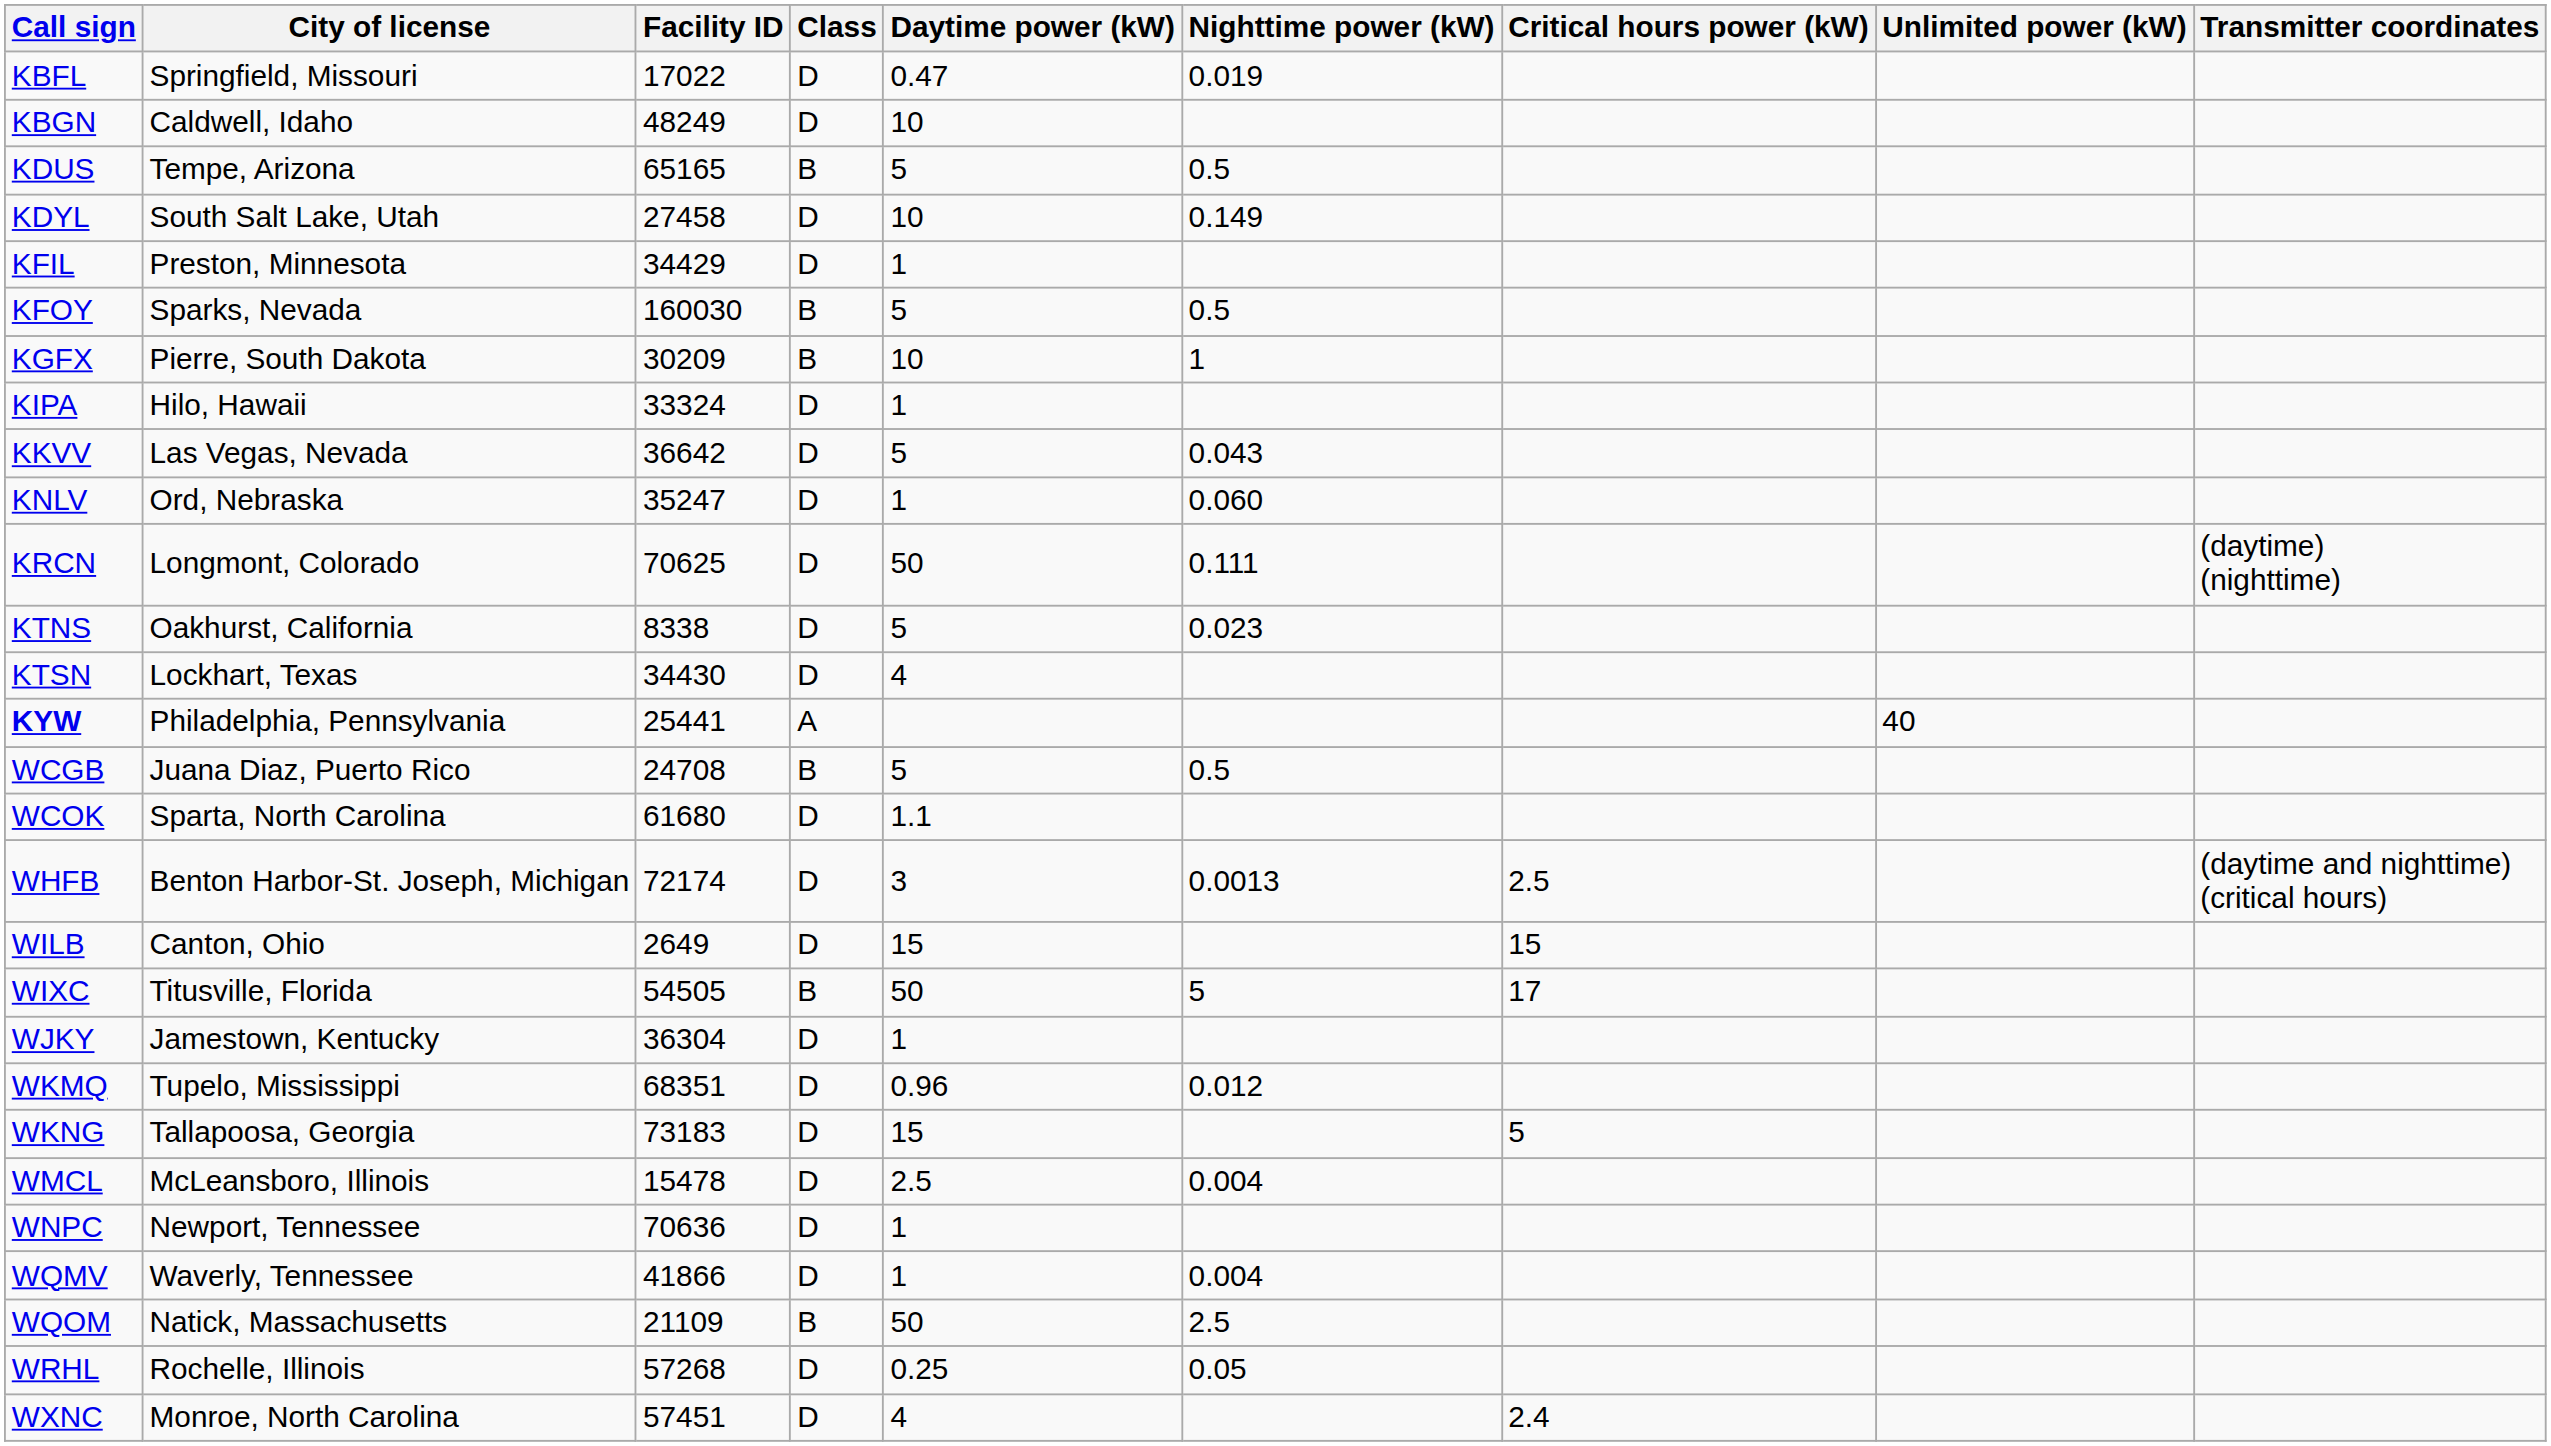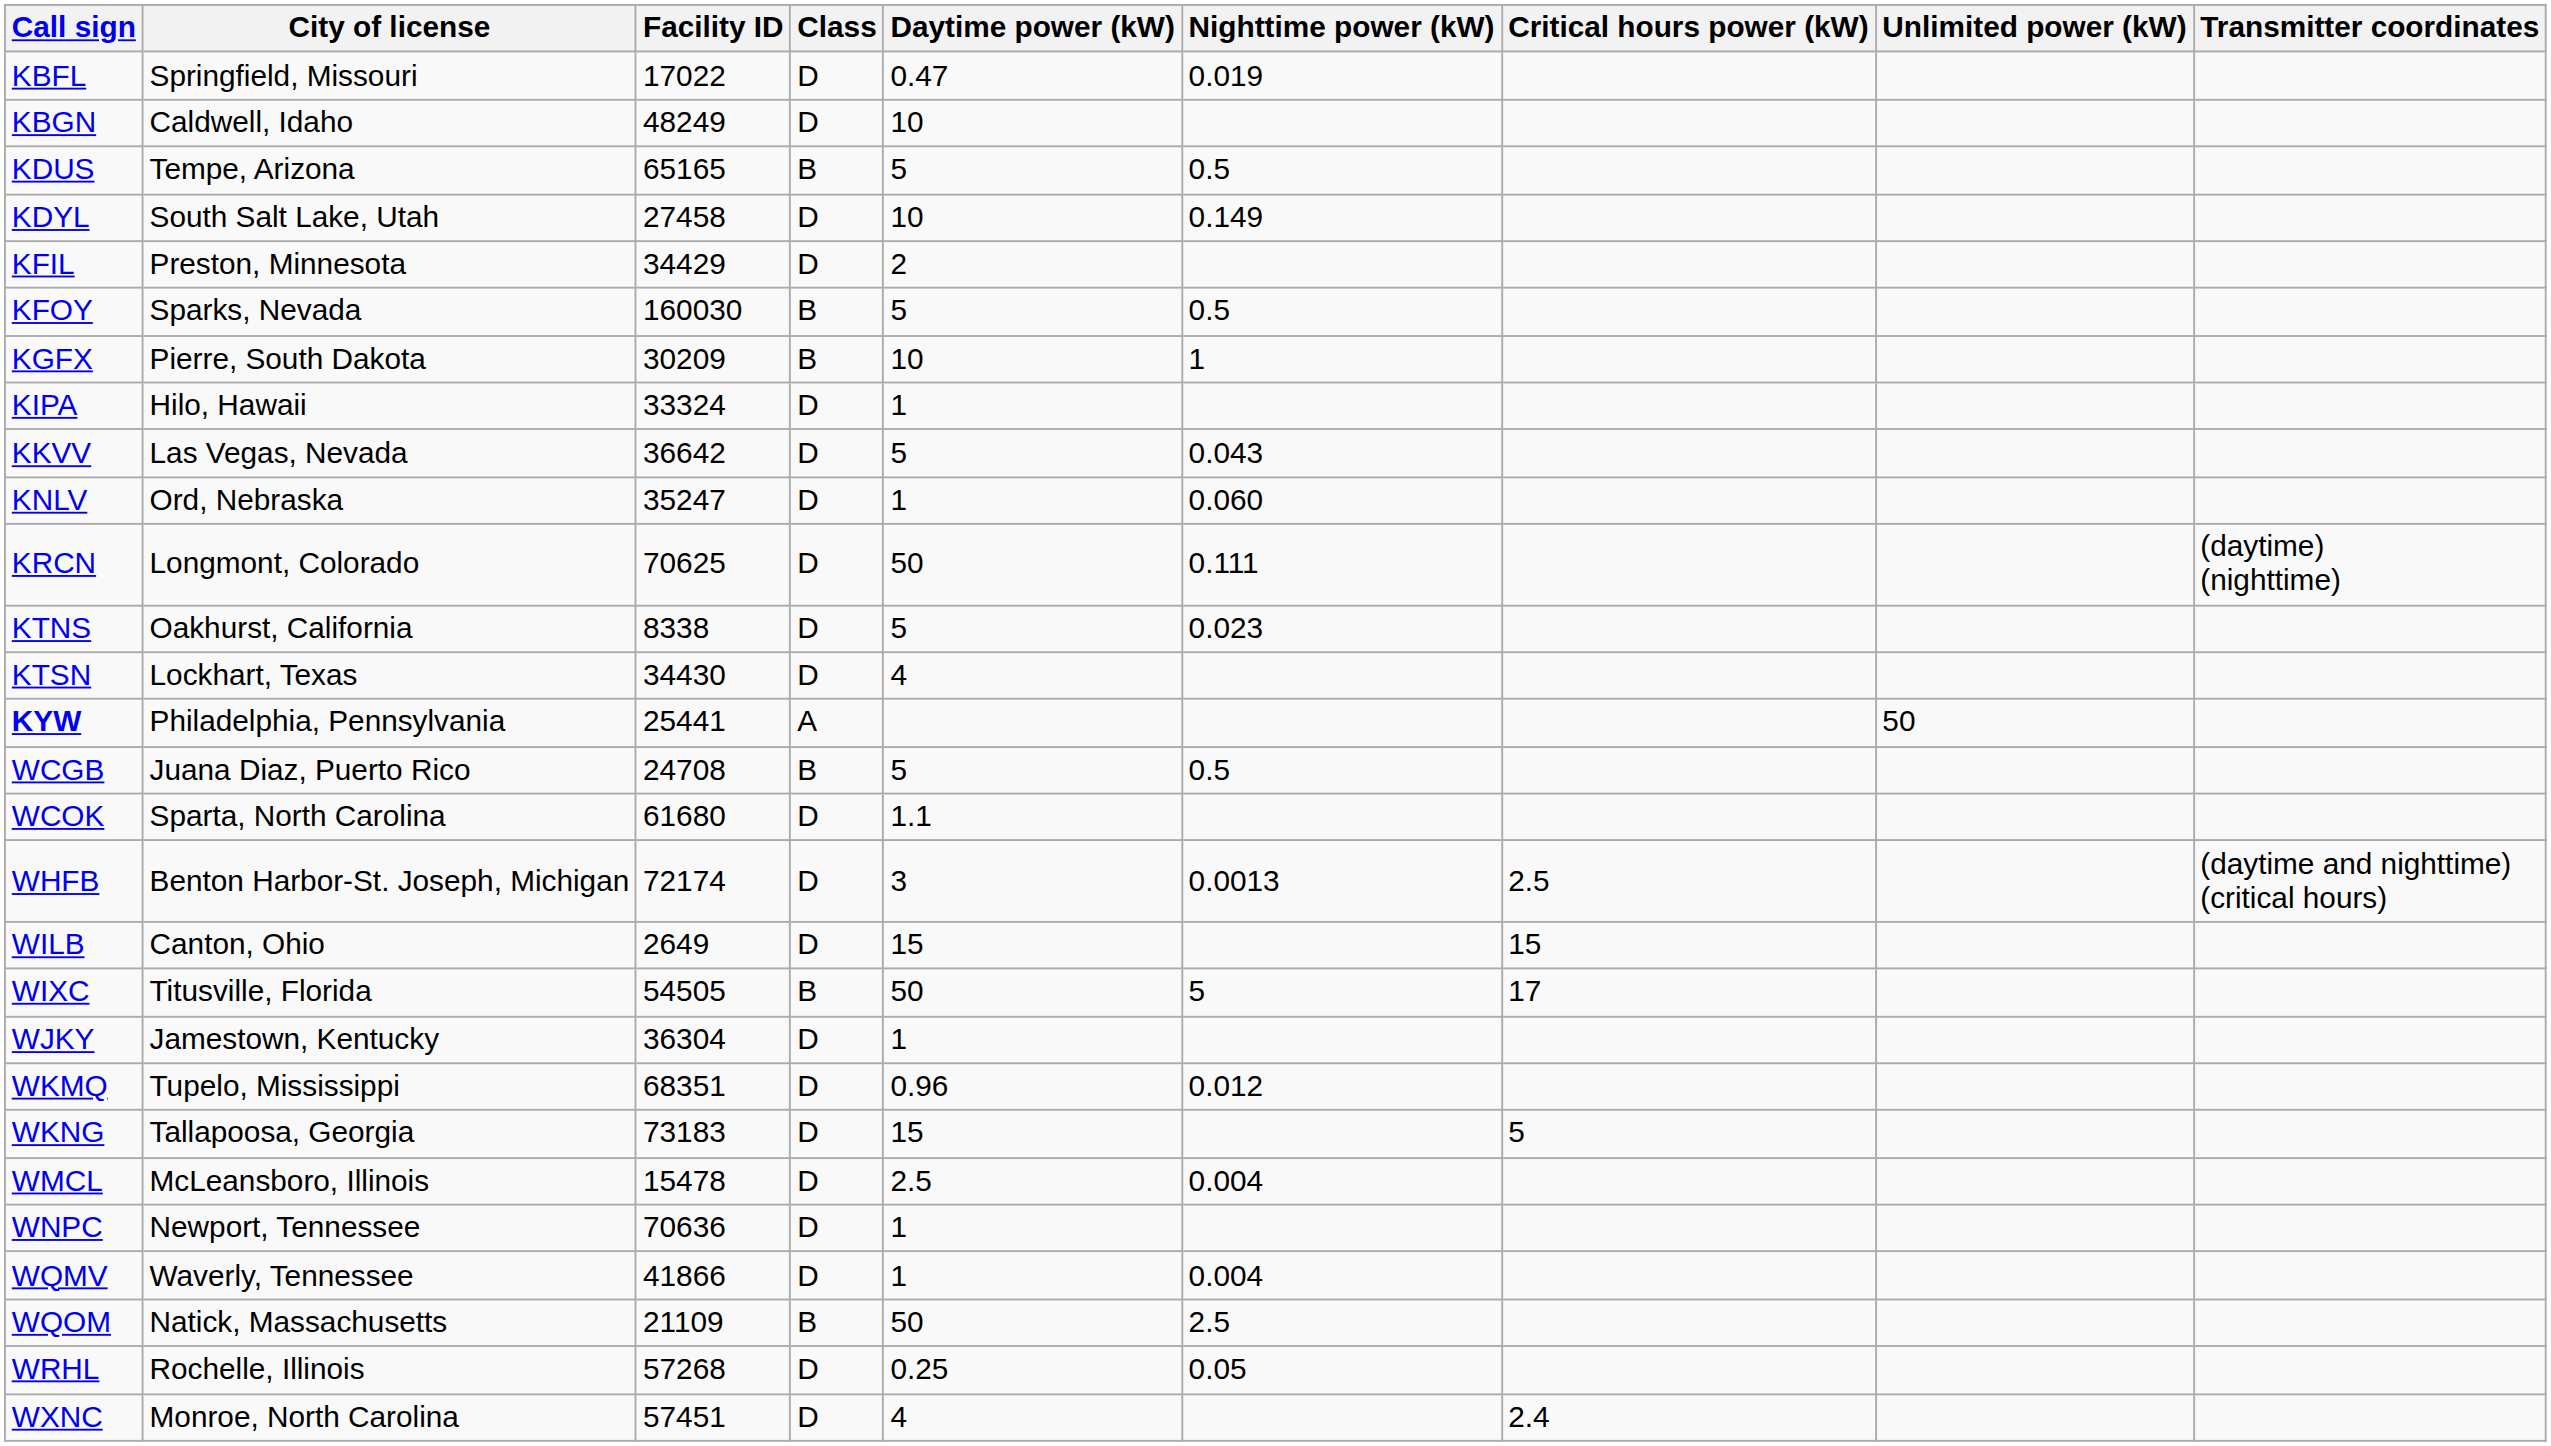KFIL | Daytime power (kW): 1 -> 2
KYW | Unlimited power (kW): 40 -> 50
